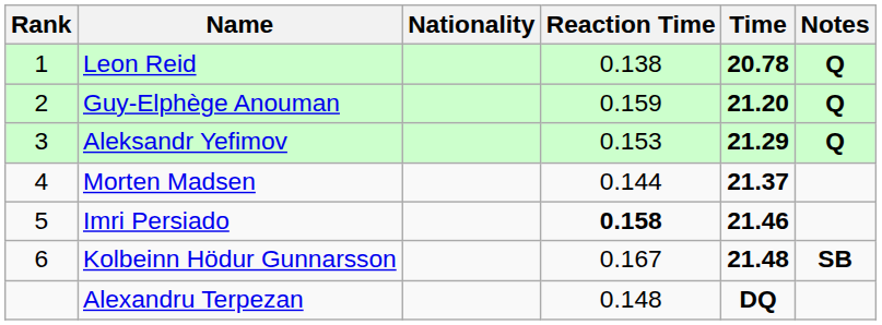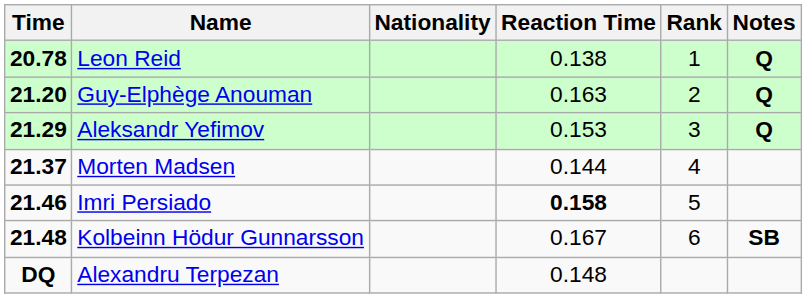columns swapped: Rank <-> Time
Guy-Elphège Anouman | Reaction Time: 0.159 -> 0.163
